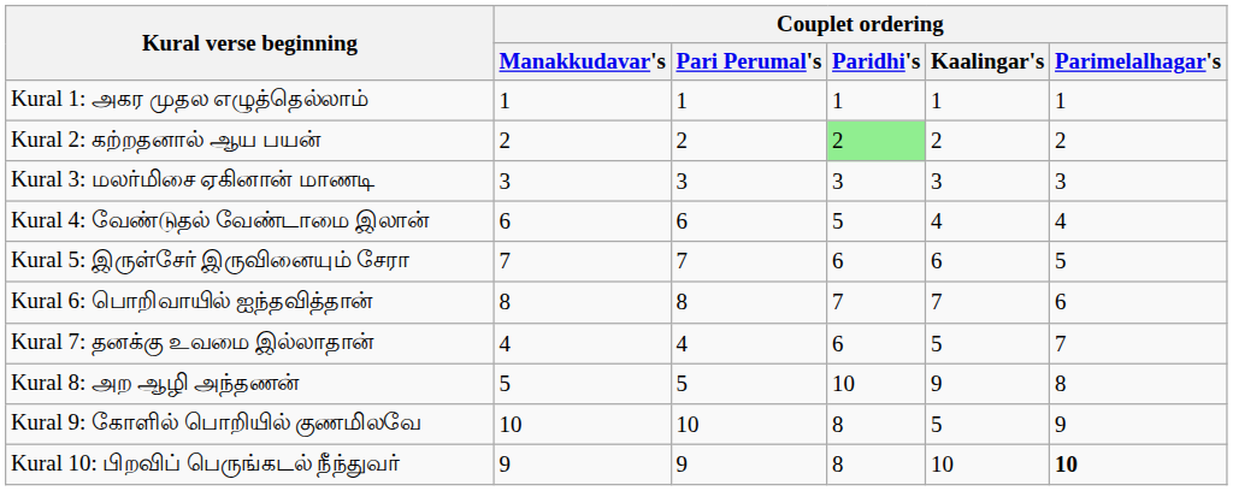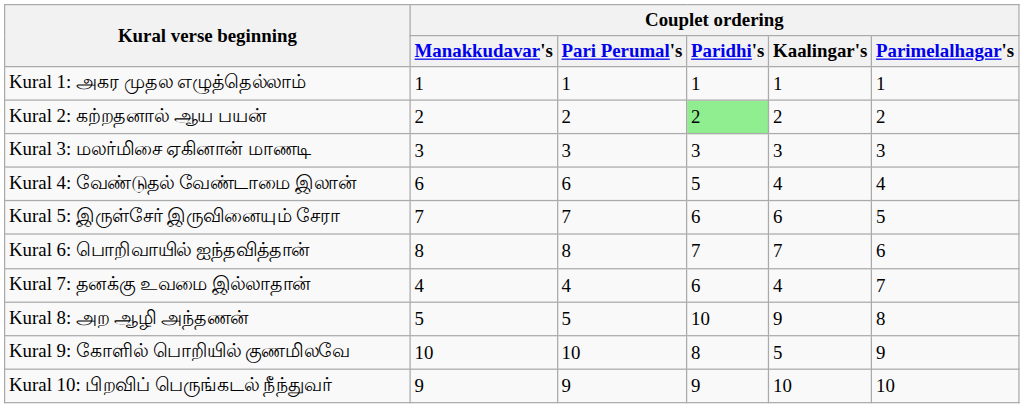Kural 7: தனக்கு உவமை இல்லாதான் | Couplet ordering / Kaalingar's: 5 -> 4
Kural 10: பிறவிப் பெருங்கடல் நீந்துவர் | Couplet ordering / Paridhi's: 8 -> 9
Kural 10: பிறவிப் பெருங்கடல் நீந்துவர் | Couplet ordering / Parimelalhagar's: bold -> normal
